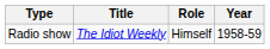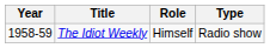columns swapped: Year <-> Type
